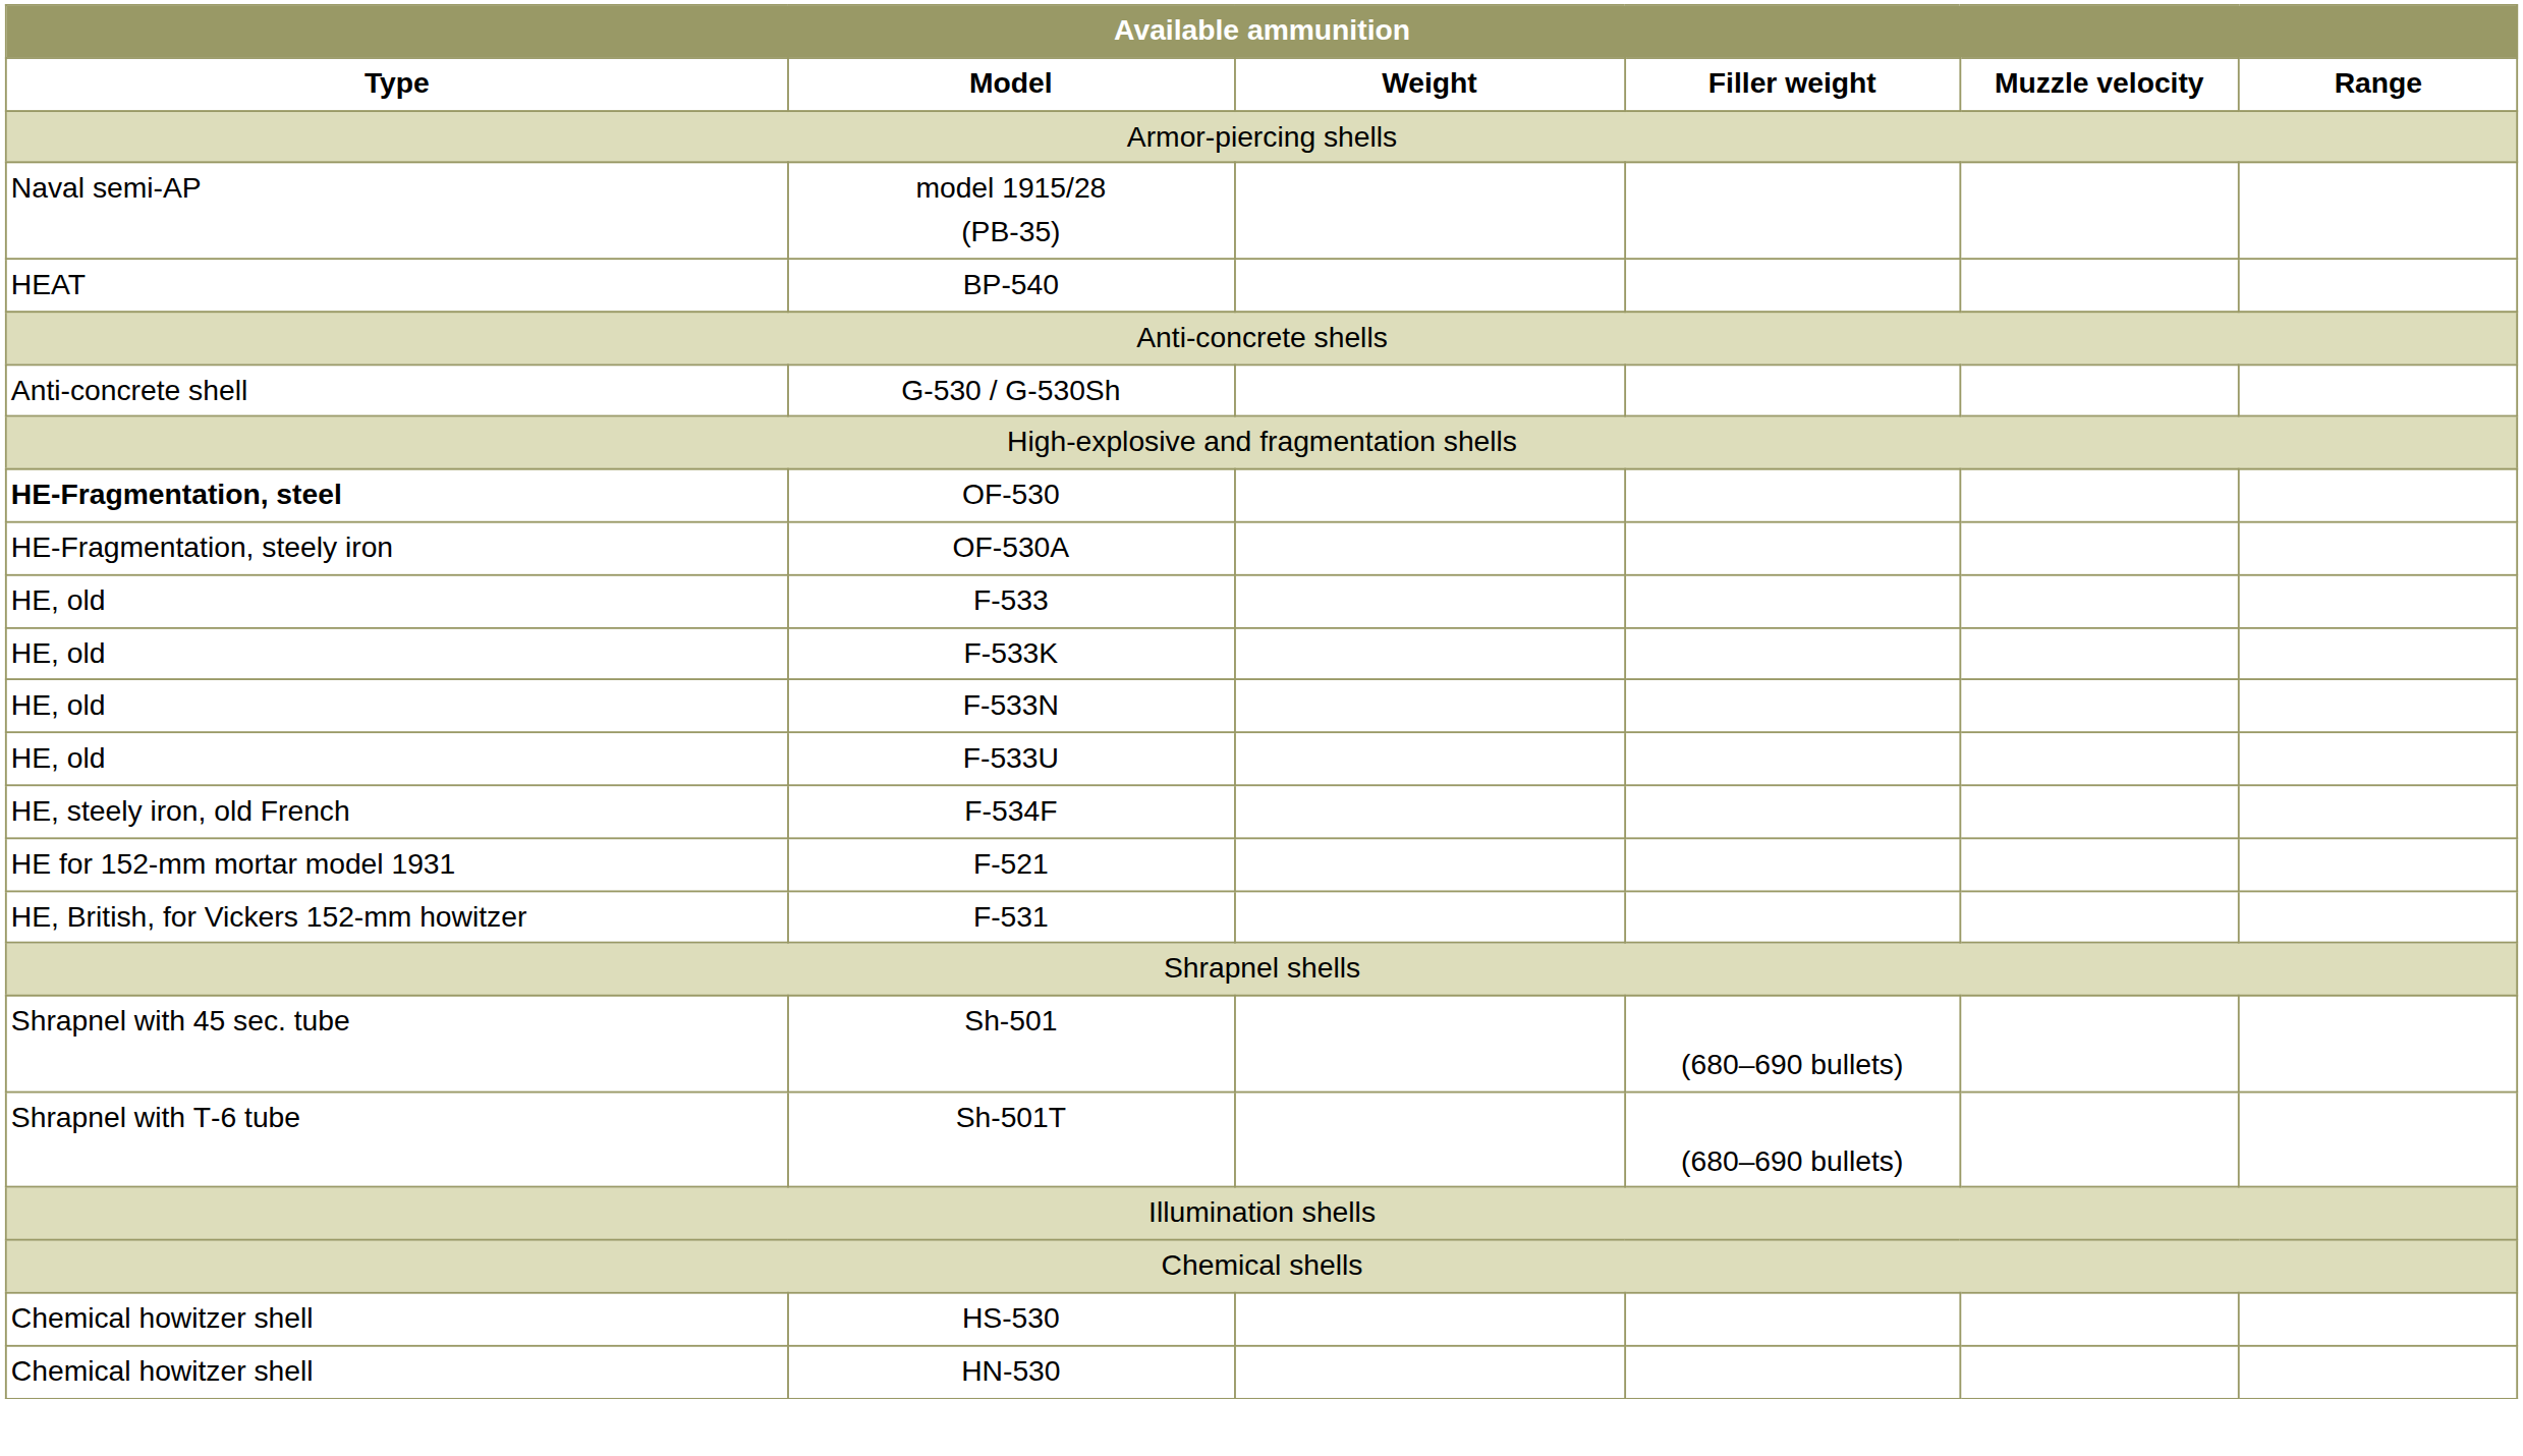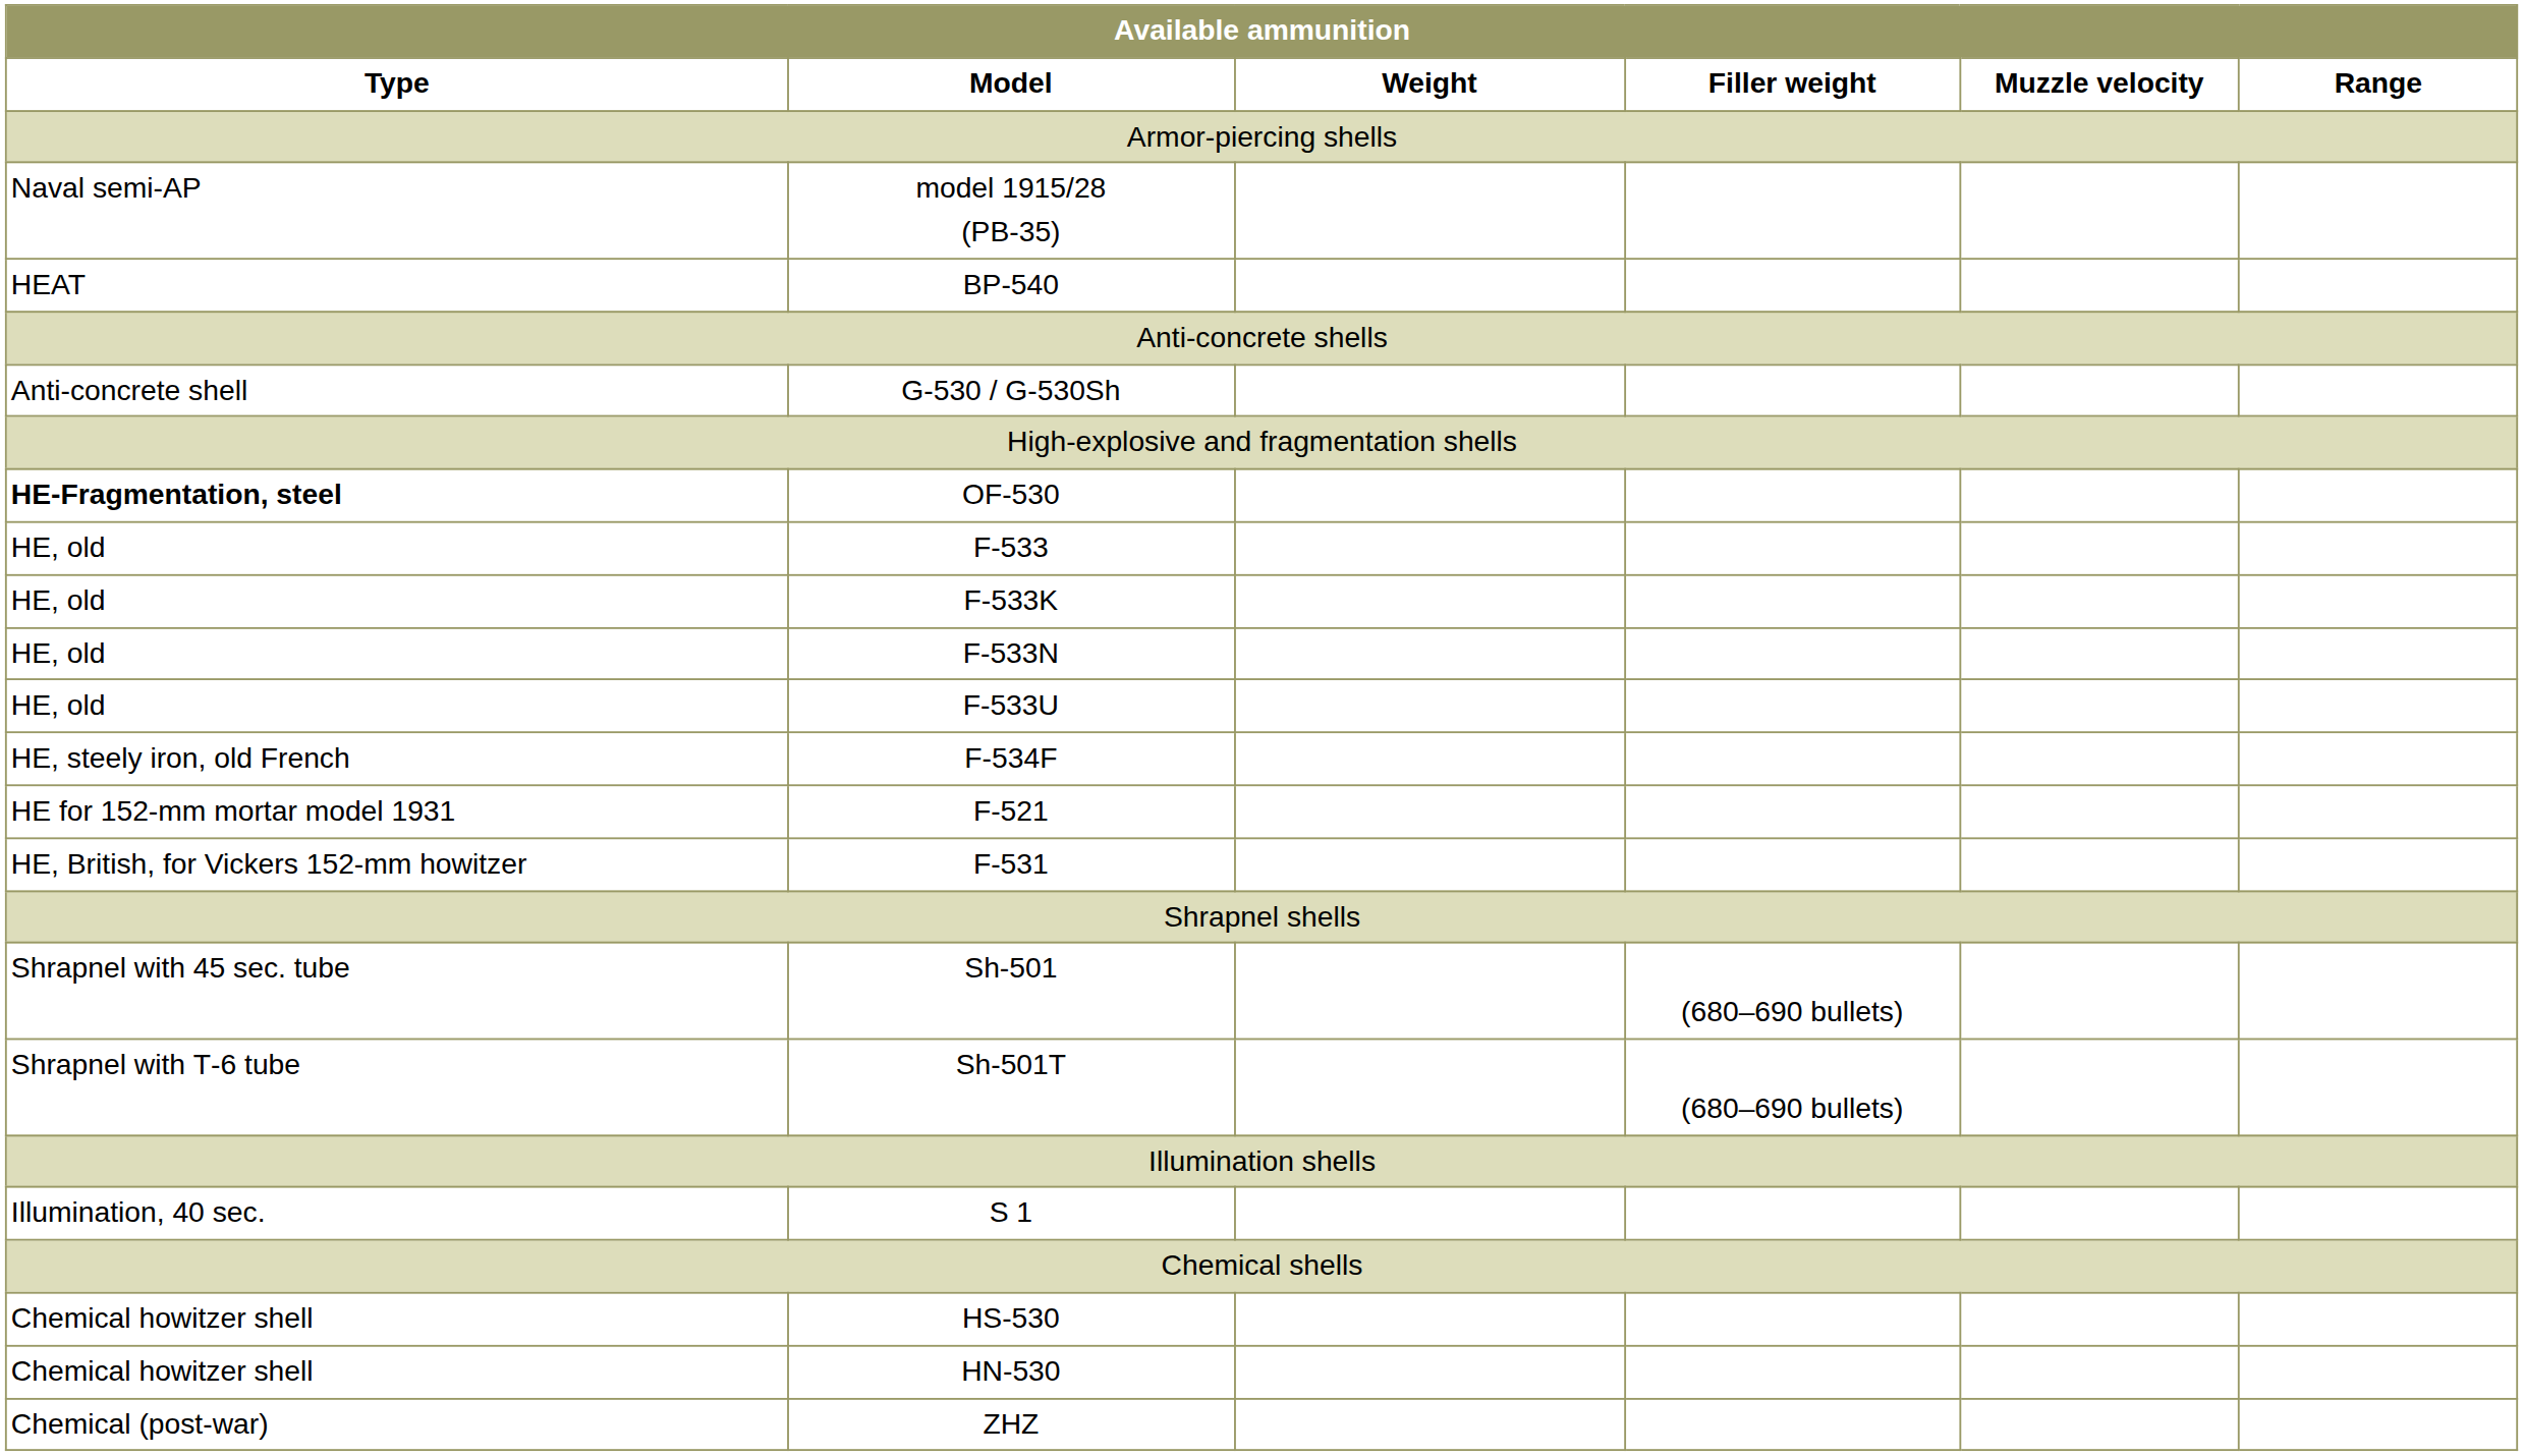- row: HE-Fragmentation, steely iron | OF-530A
+ row: Illumination, 40 sec. | S 1
+ row: Chemical (post-war) | ZHZ
